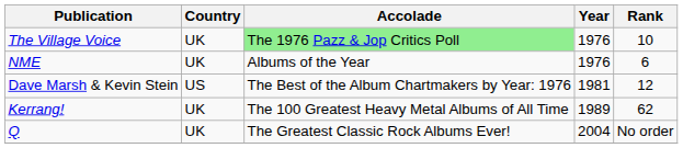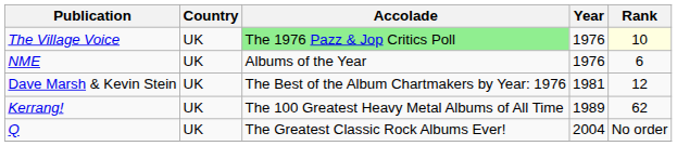The Village Voice | Rank: no background -> lightyellow background
Dave Marsh & Kevin Stein | Country: US -> UK
